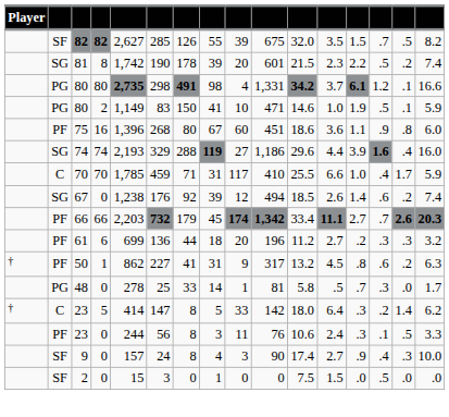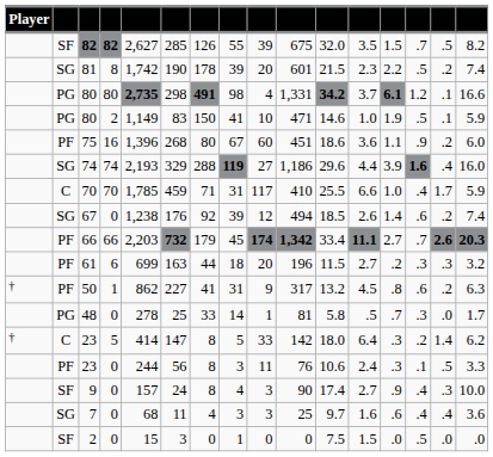75 | column 15: .8 -> .2
61 | column 6: 136 -> 163
61 | column 11: 11.2 -> 11.5
+ row: SG | 7 | 0 | 68 | 11 | 4 | 3 | 3 | 25 | 9.7 | 1.6 | .6 | .4 | .4 | 3.6
